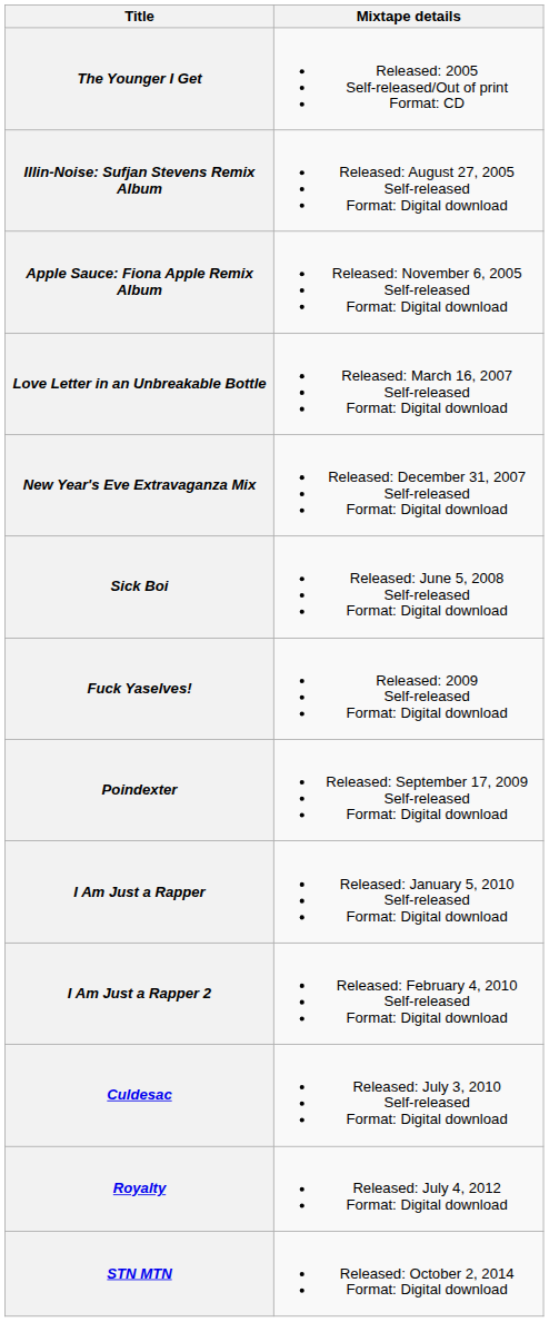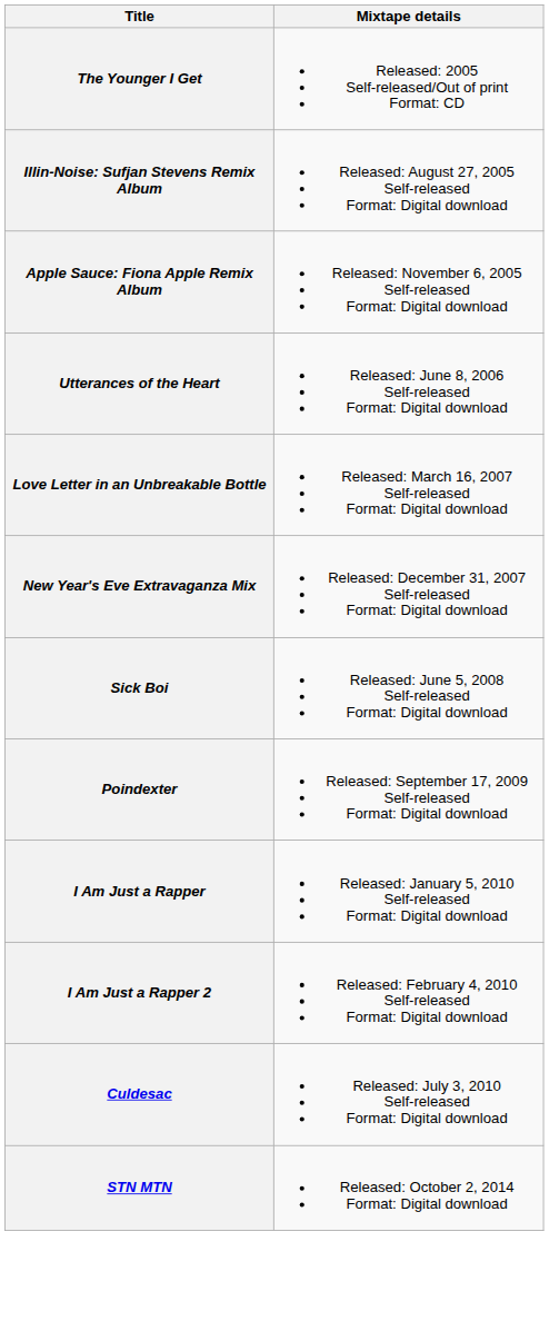+ row: Utterances of the Heart | Released: June 8, 2006 Self-released Format: Digital download
- row: Fuck Yaselves! | Released: 2009 Self-released Format: Digital download
- row: Royalty | Released: July 4, 2012 Format: Digital download
